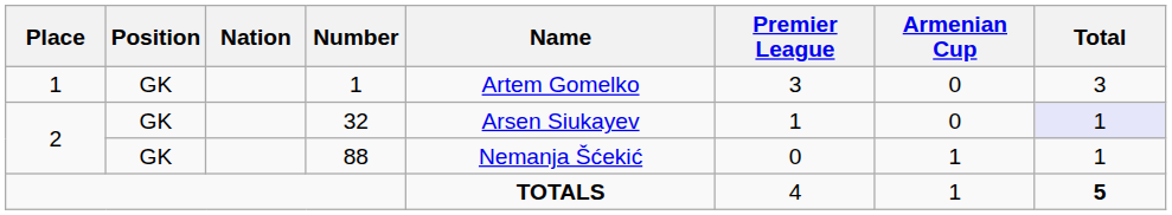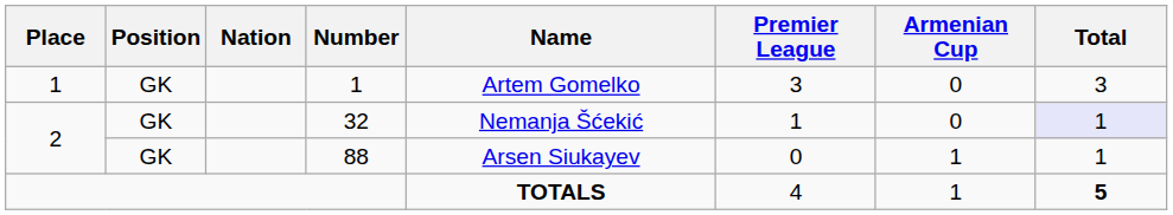32 | Name: Arsen Siukayev -> Nemanja Šćekić
88 | Name: Nemanja Šćekić -> Arsen Siukayev
